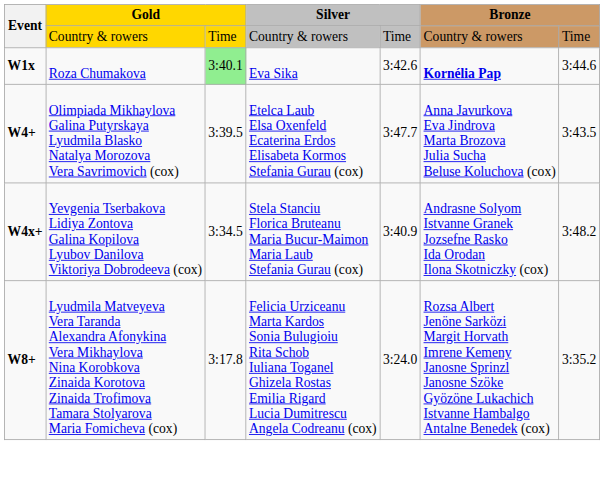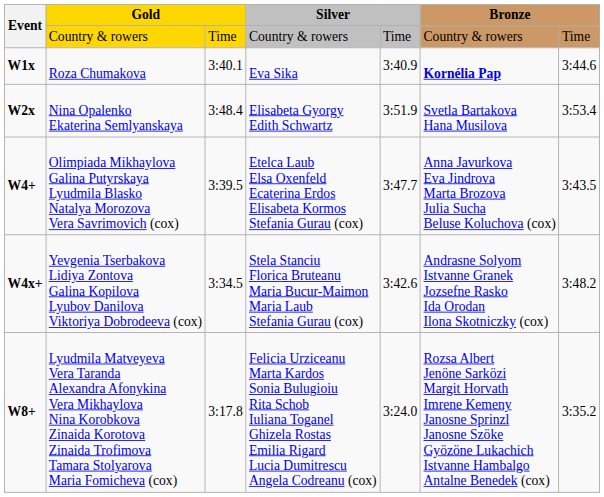W1x | column 3: lightgreen background -> no background
W1x | column 5: 3:42.6 -> 3:40.9
+ row: W2x | Nina Opalenko Ekaterina Semlyanskaya | 3:48.4 | Elisabeta Gyorgy Edith Schwartz | 3:51.9 | Svetla Bartakova Hana Musilova | 3:53.4
W4x+ | column 5: 3:40.9 -> 3:42.6
